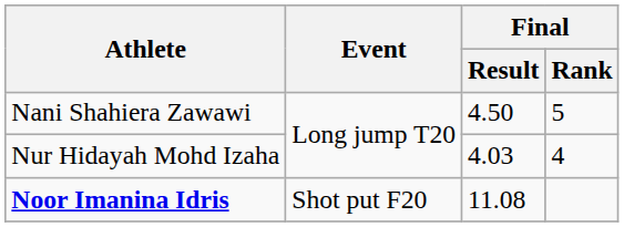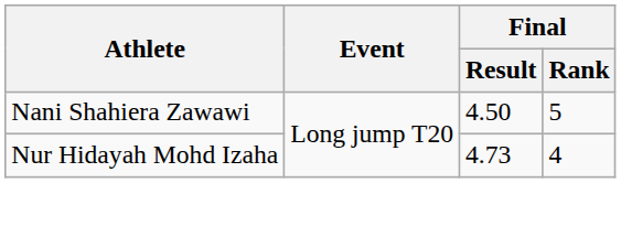Nur Hidayah Mohd Izaha | Final / Result: 4.03 -> 4.73
- row: Noor Imanina Idris | Shot put F20 | 11.08
